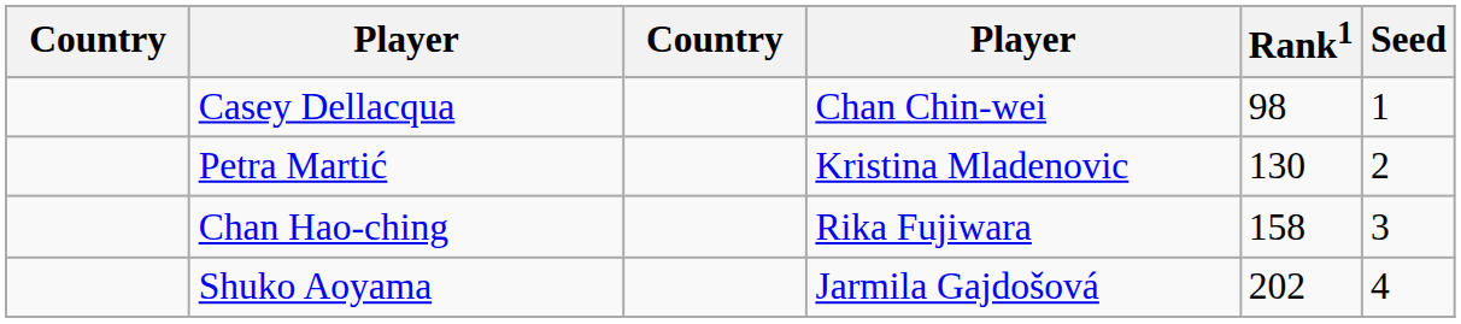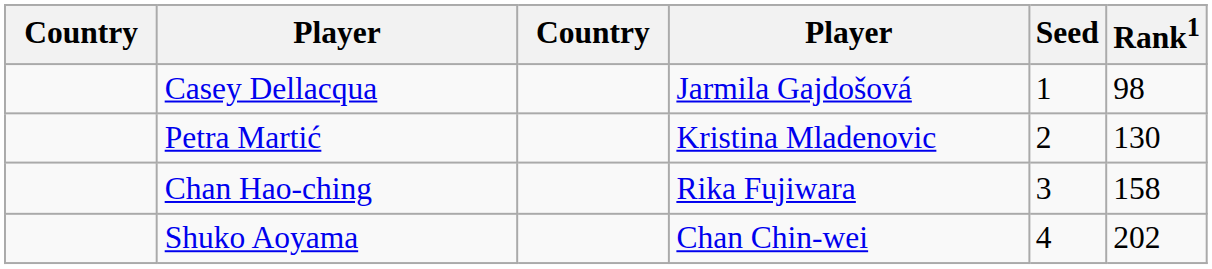columns swapped: Rank1 <-> Seed
Casey Dellacqua | column 4: Chan Chin-wei -> Jarmila Gajdošová
Shuko Aoyama | column 4: Jarmila Gajdošová -> Chan Chin-wei
